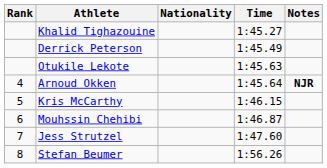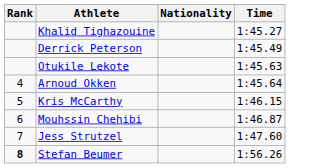- column: Notes | NJR
Stefan Beumer | Rank: normal -> bold
